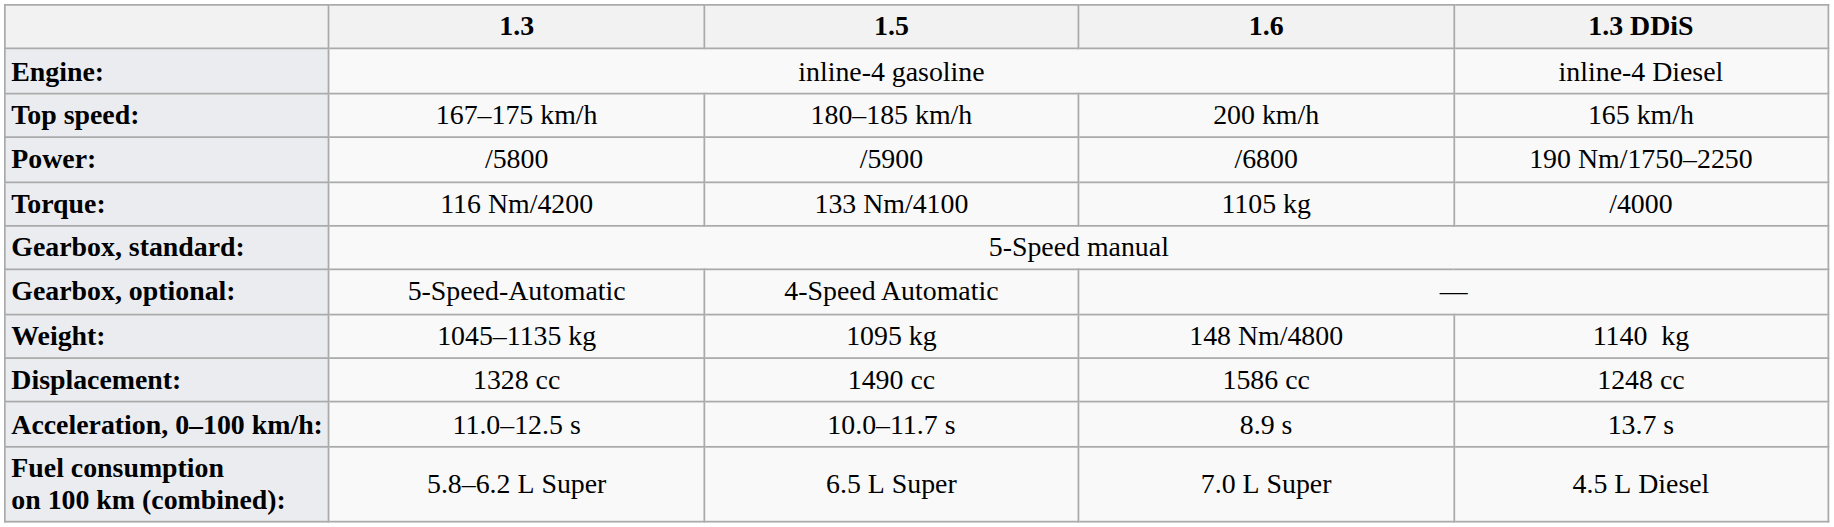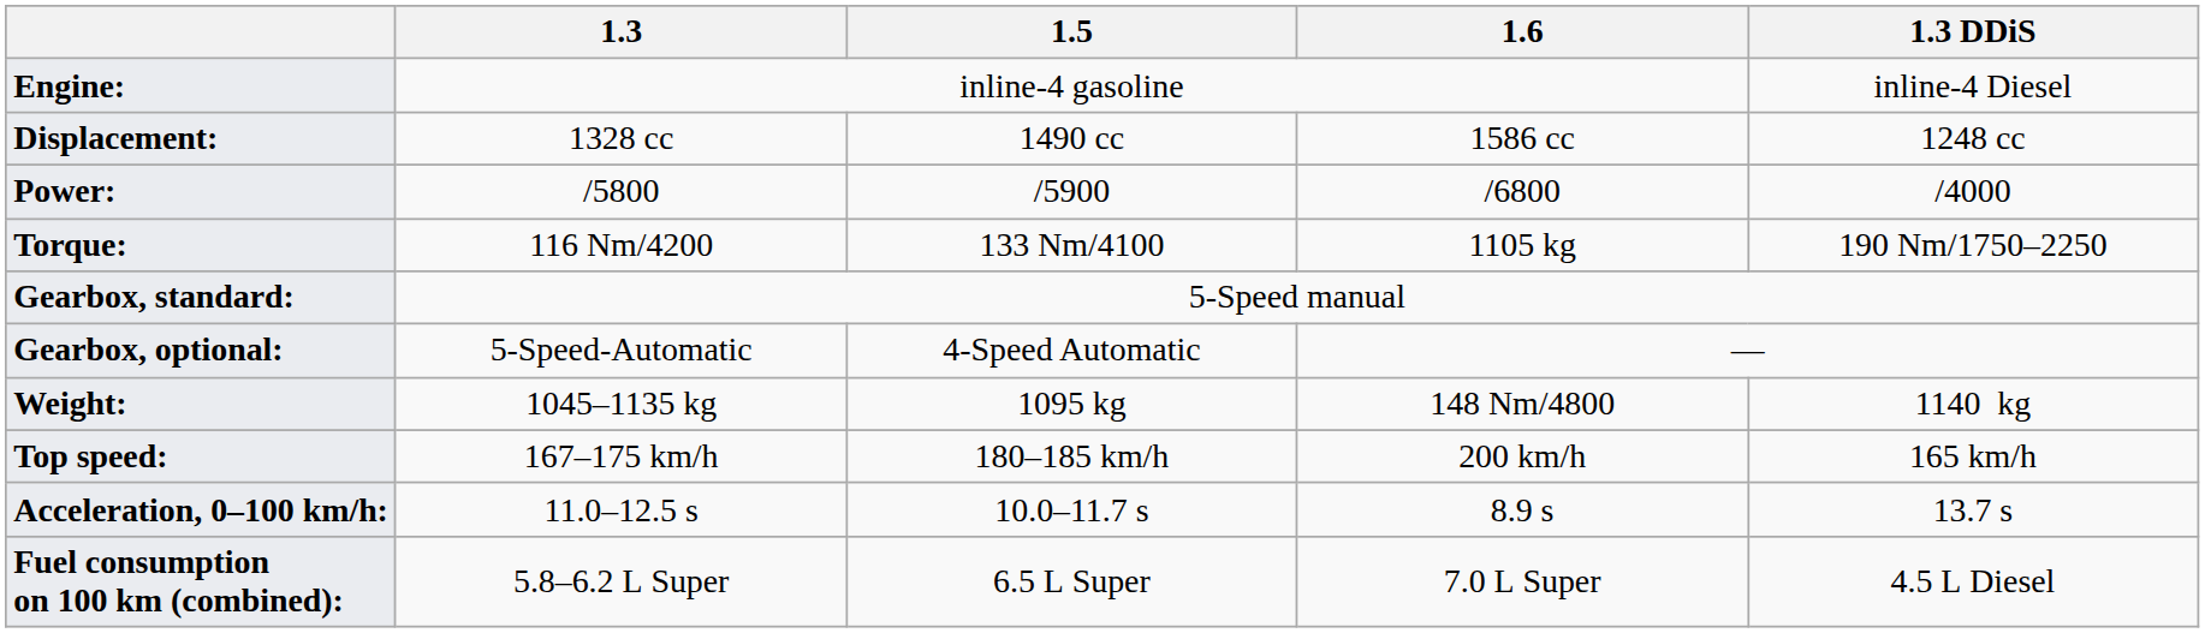rows swapped: Displacement: <-> Top speed:
Power: | 1.3 DDiS: 190 Nm/1750–2250 -> /4000
Torque: | 1.3 DDiS: /4000 -> 190 Nm/1750–2250
